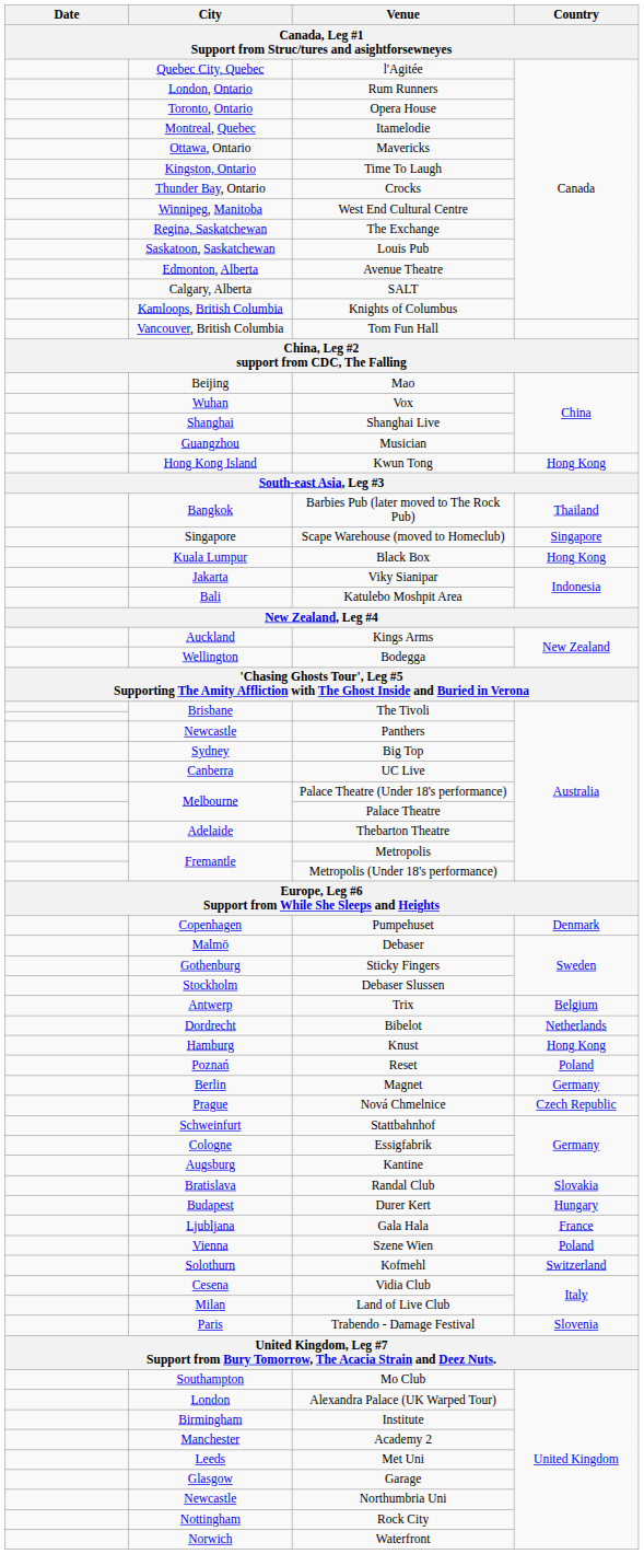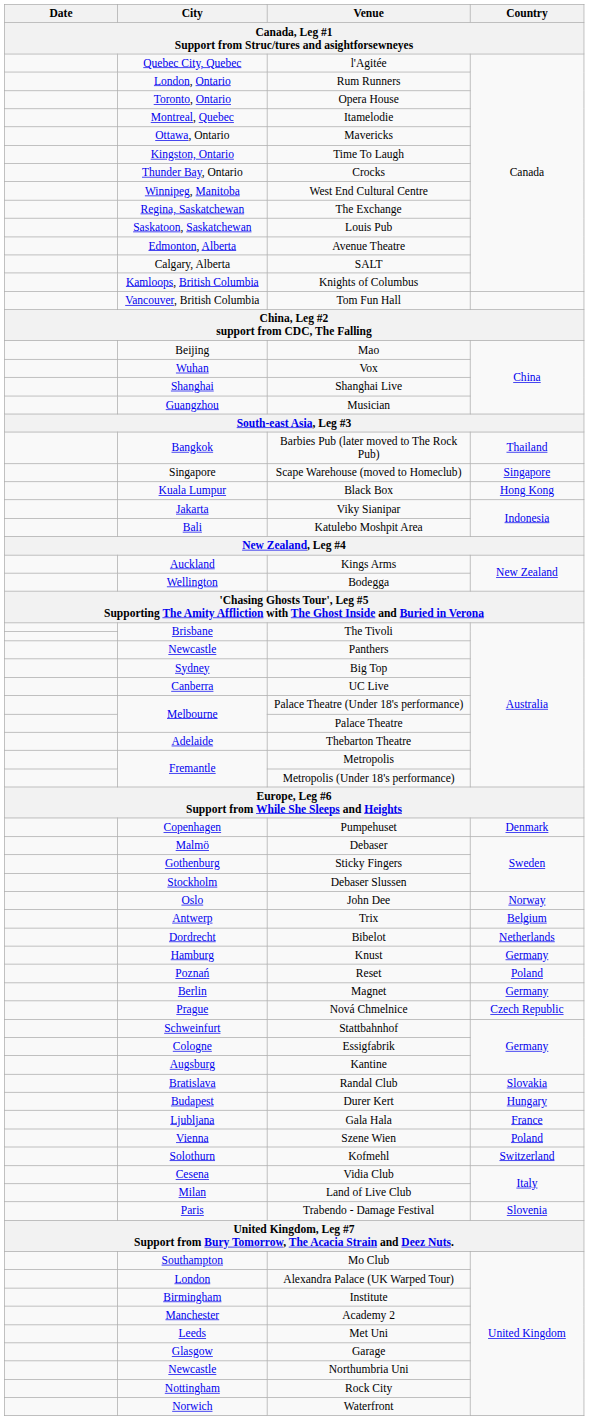- row: Hong Kong Island | Kwun Tong | Hong Kong
+ row: Oslo | John Dee | Norway
Knust | Country: Hong Kong -> Germany
